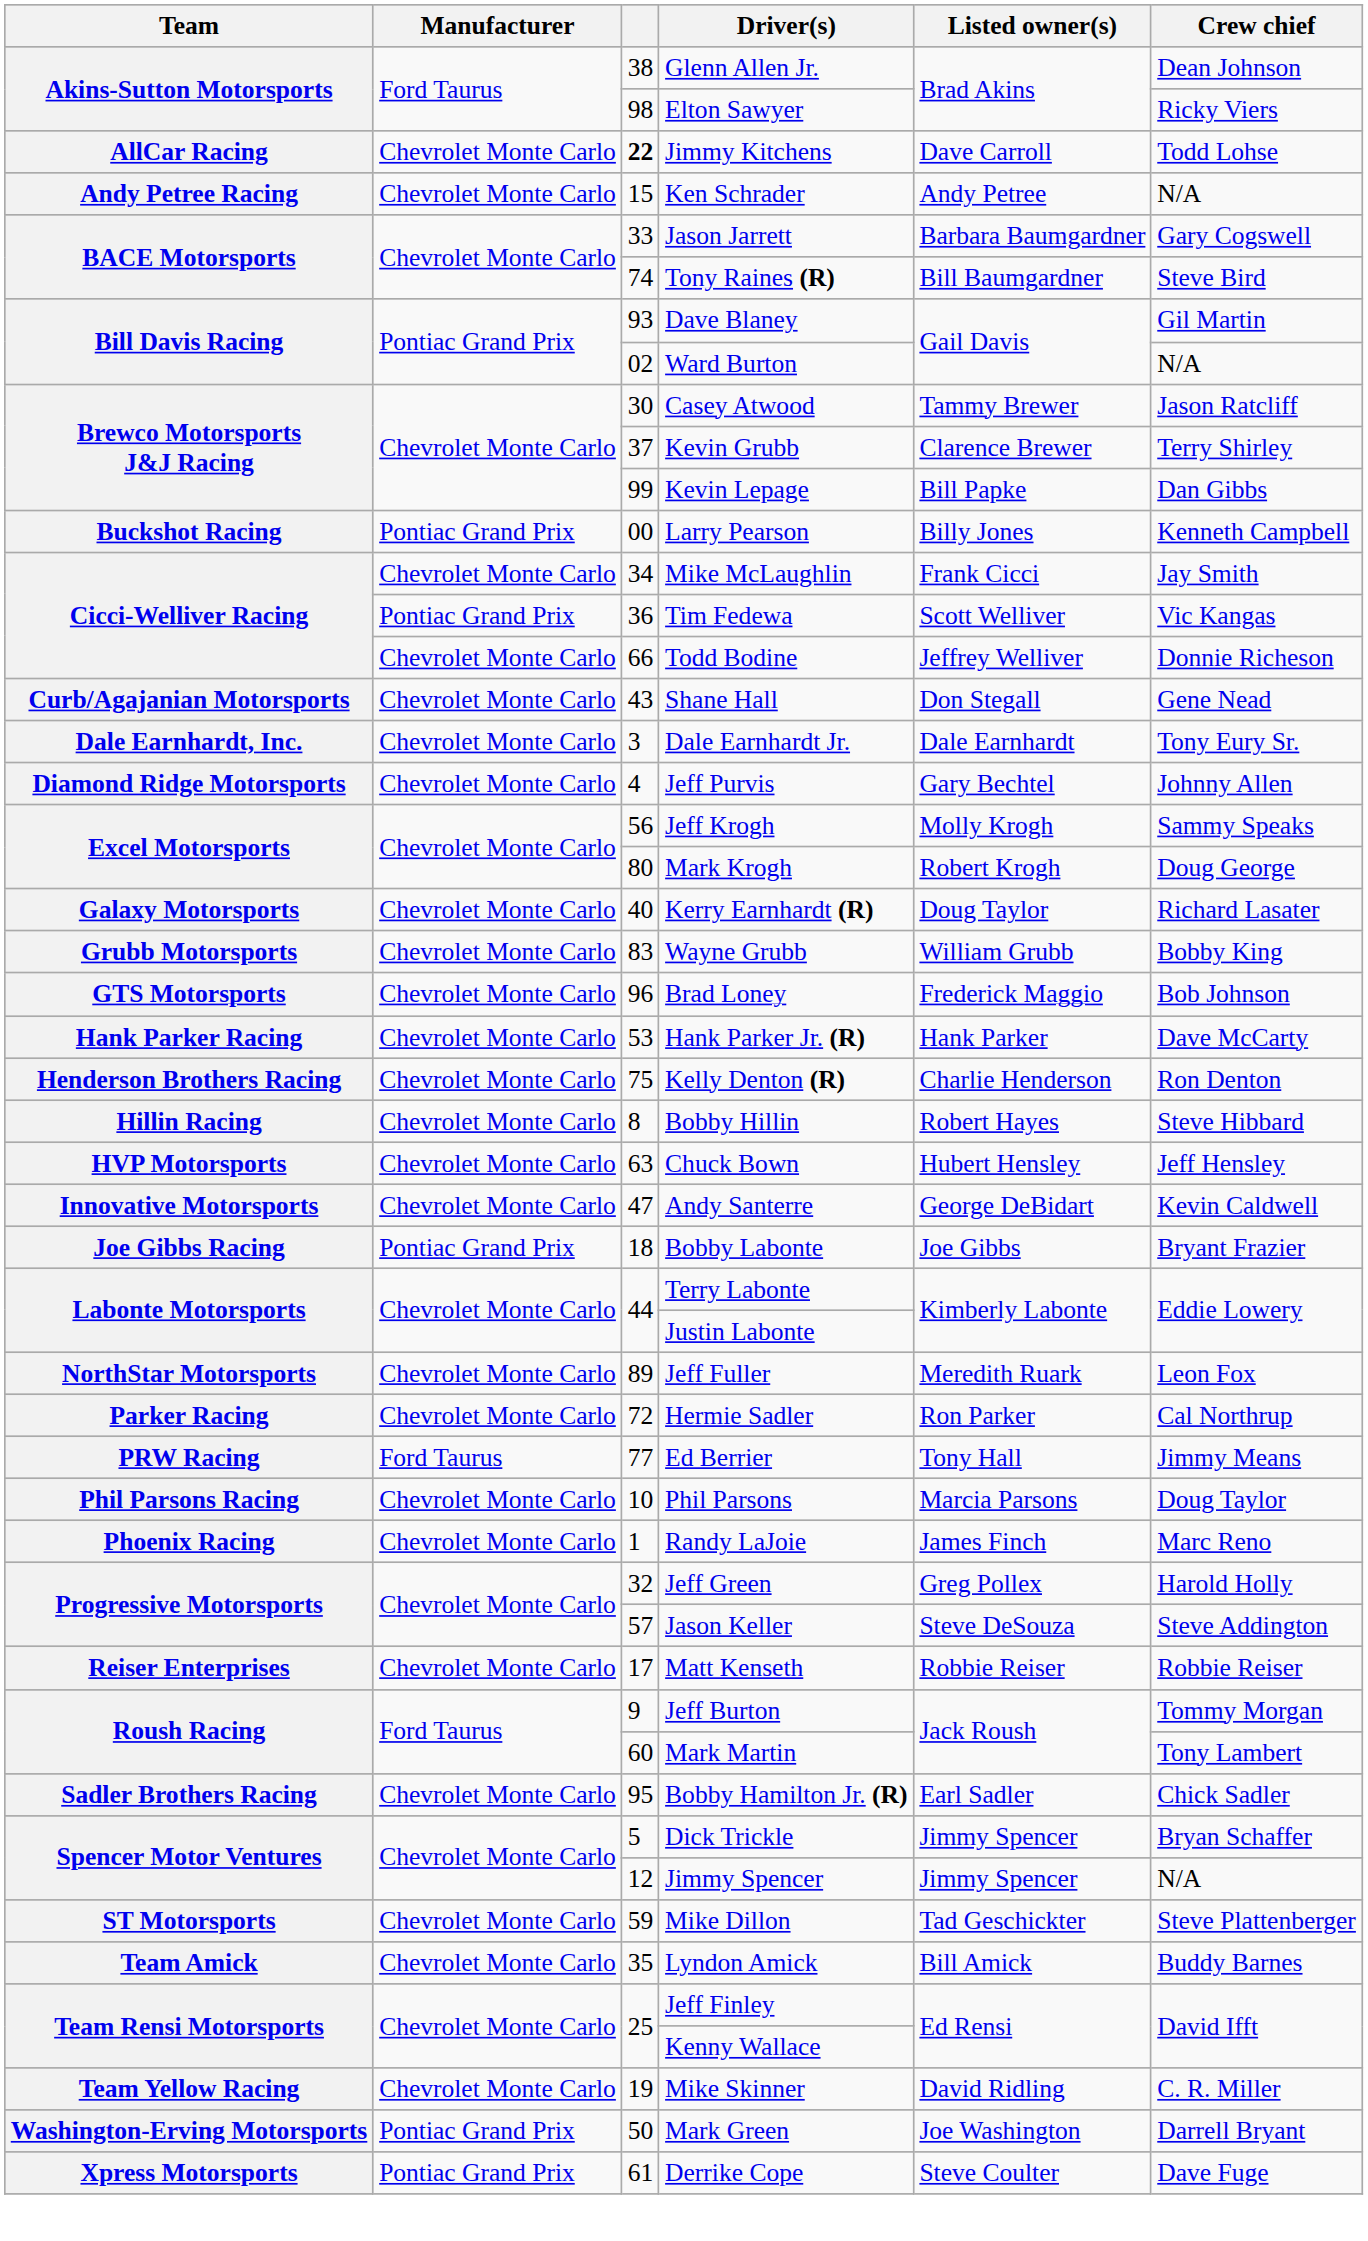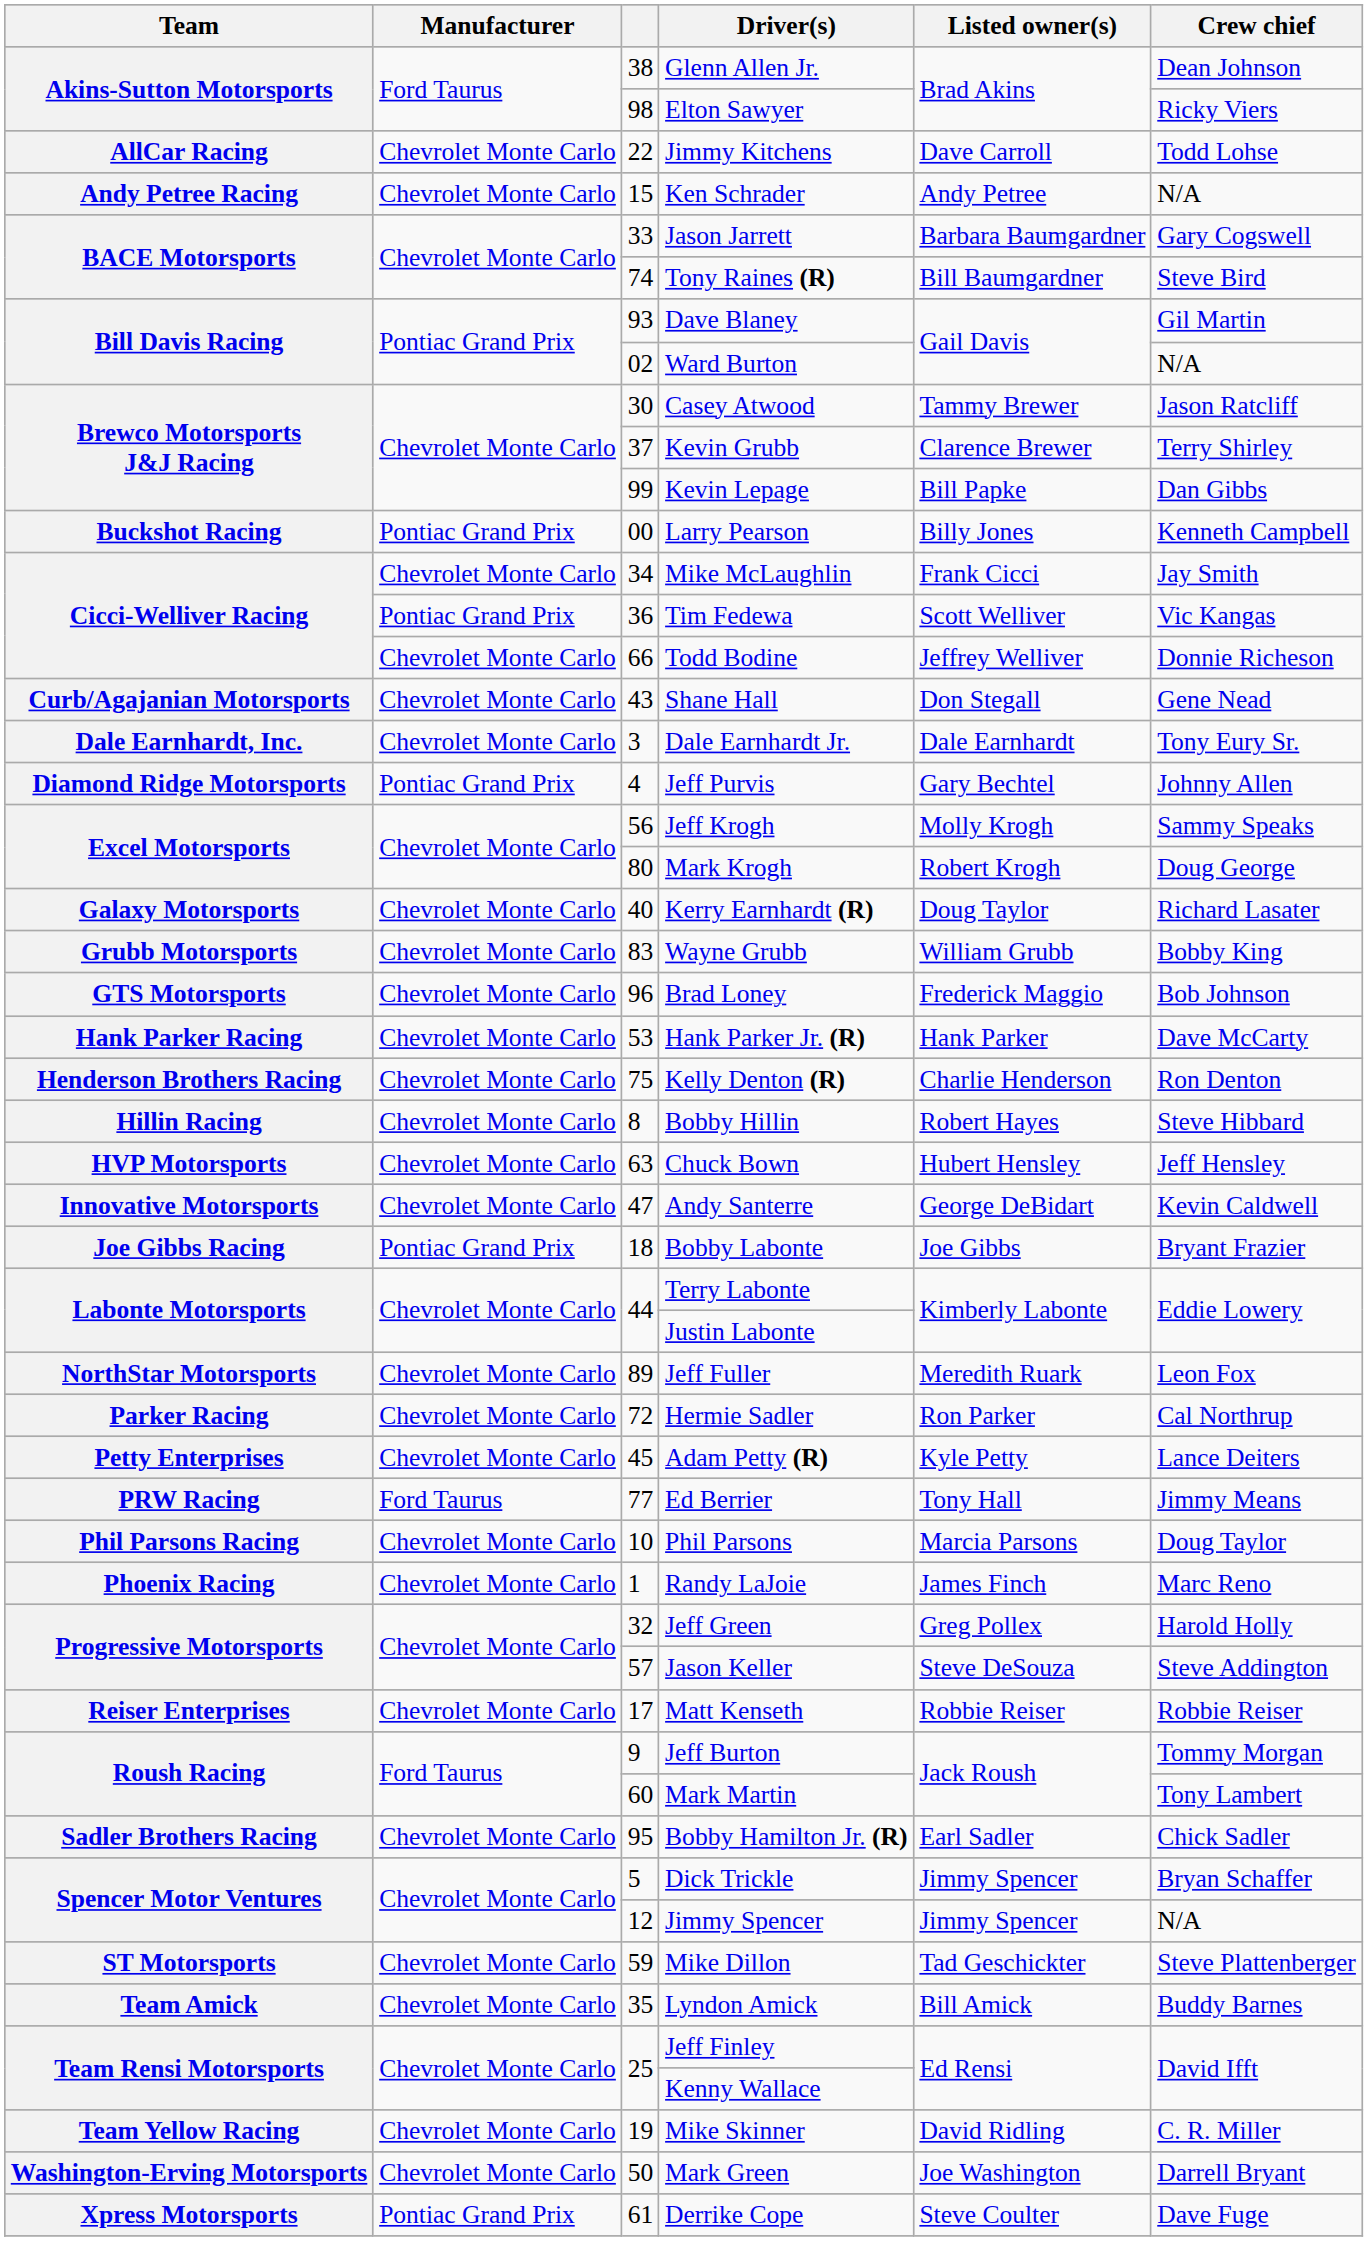Jimmy Kitchens | column 3: bold -> normal
Jeff Purvis | Manufacturer: Chevrolet Monte Carlo -> Pontiac Grand Prix
+ row: Petty Enterprises | Chevrolet Monte Carlo | 45 | Adam Petty (R) | Kyle Petty | Lance Deiters
Mark Green | Manufacturer: Pontiac Grand Prix -> Chevrolet Monte Carlo
